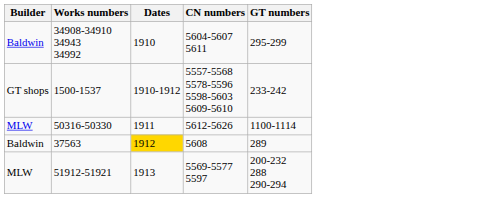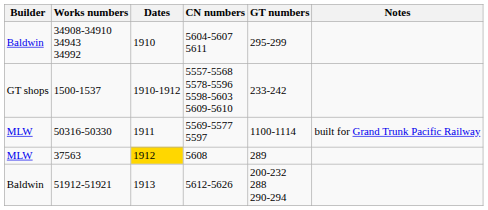+ column: Notes | built for Grand Trunk Pacific Railway
50316-50330 | CN numbers: 5612-5626 -> 5569-5577 5597
37563 | Builder: Baldwin -> MLW
51912-51921 | Builder: MLW -> Baldwin
51912-51921 | CN numbers: 5569-5577 5597 -> 5612-5626
